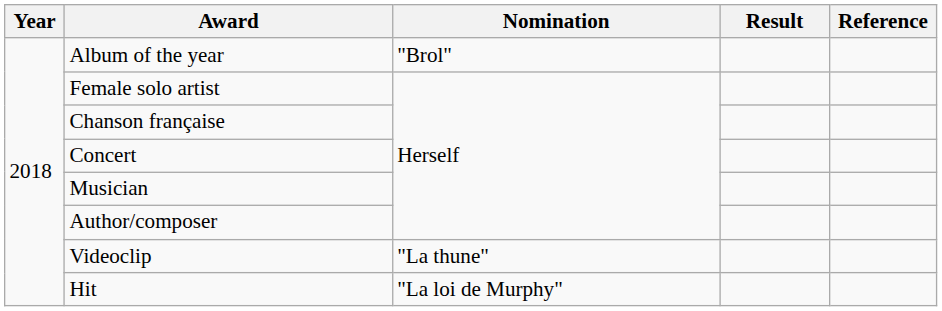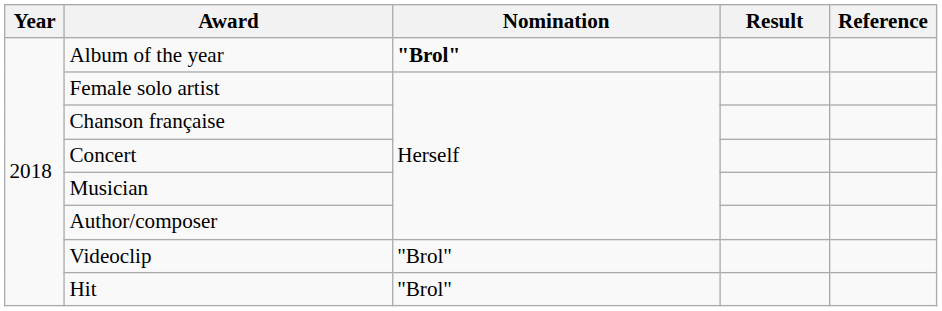Album of the year | Nomination: normal -> bold
Videoclip | Nomination: "La thune" -> "Brol"
Hit | Nomination: "La loi de Murphy" -> "Brol"
